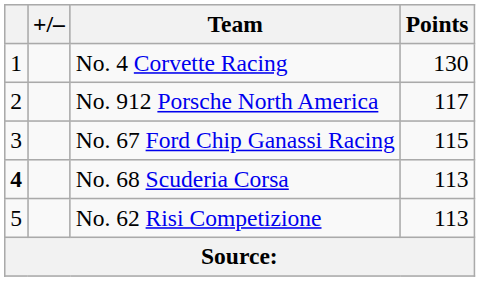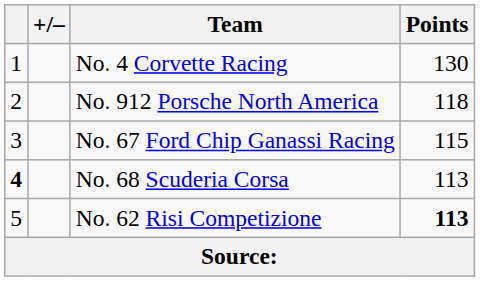No. 912 Porsche North America | Points: 117 -> 118
No. 62 Risi Competizione | Points: normal -> bold
